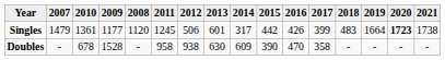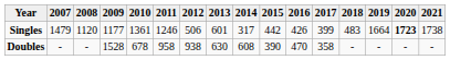columns swapped: 2008 <-> 2010
Singles | 2011: 1245 -> 1246
Doubles | 2014: 609 -> 608
